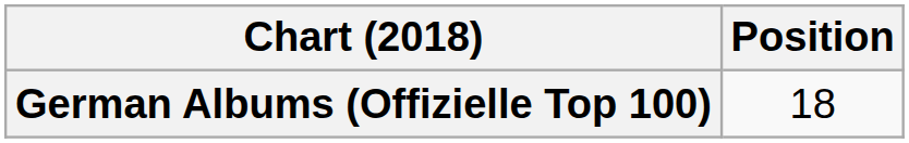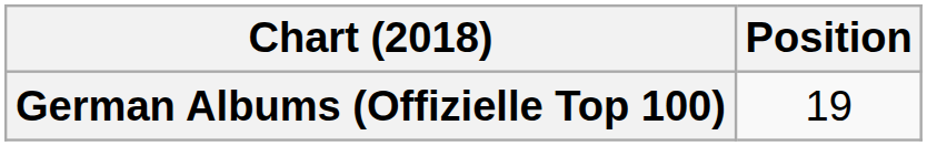German Albums (Offizielle Top 100) | Position: 18 -> 19
